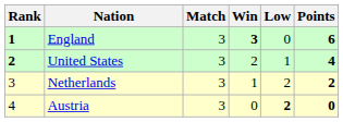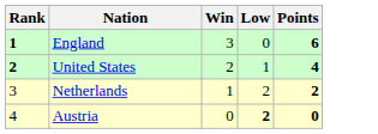- column: Match | 3 | 3 | 3 | 3
England | Win: bold -> normal
